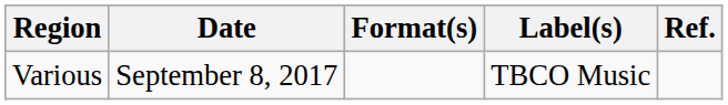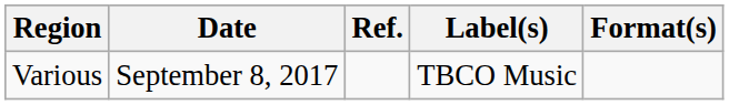columns swapped: Format(s) <-> Ref.
